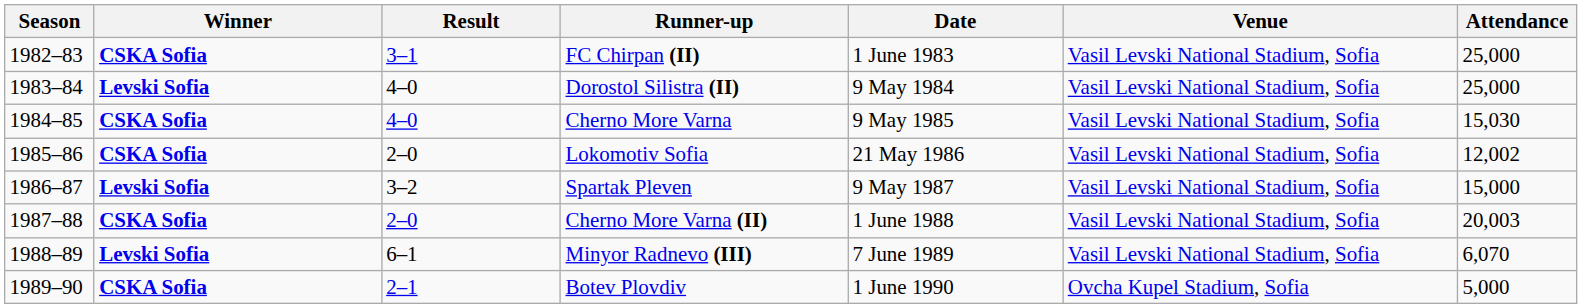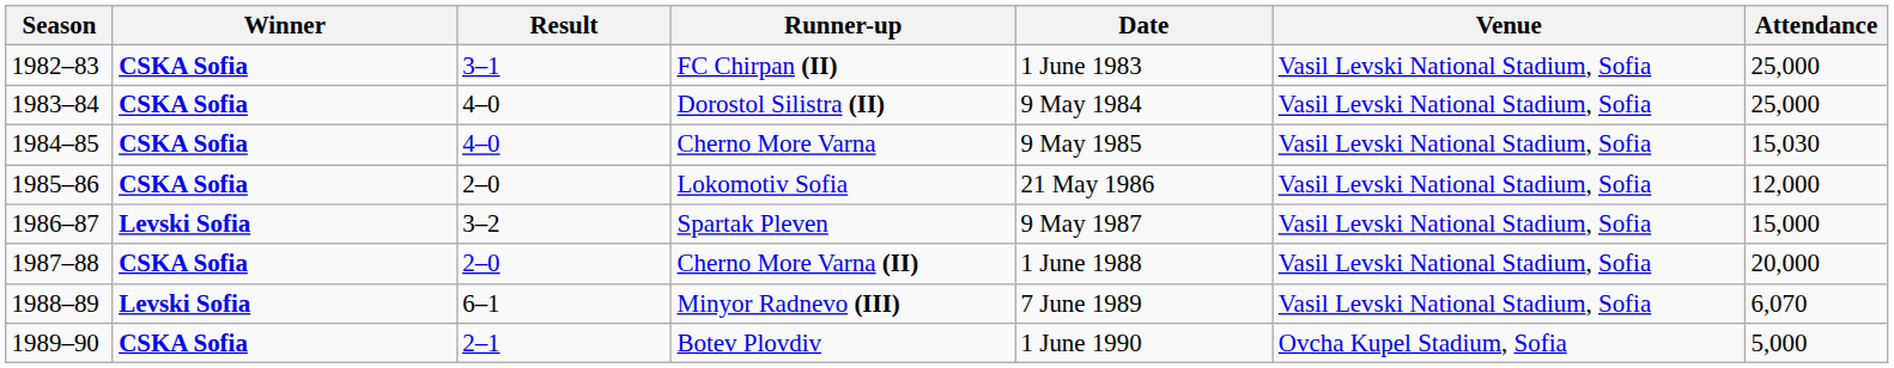Dorostol Silistra (II) | Winner: Levski Sofia -> CSKA Sofia
Lokomotiv Sofia | Attendance: 12,002 -> 12,000
Cherno More Varna (II) | Attendance: 20,003 -> 20,000
